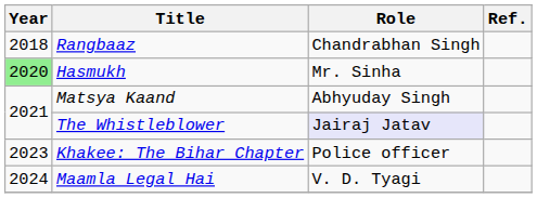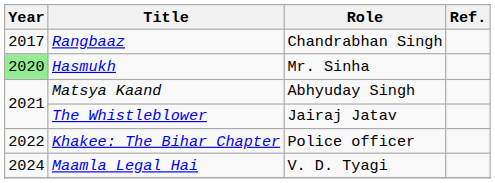Rangbaaz | Year: 2018 -> 2017
The Whistleblower | Role: lavender background -> no background
Khakee: The Bihar Chapter | Year: 2023 -> 2022
